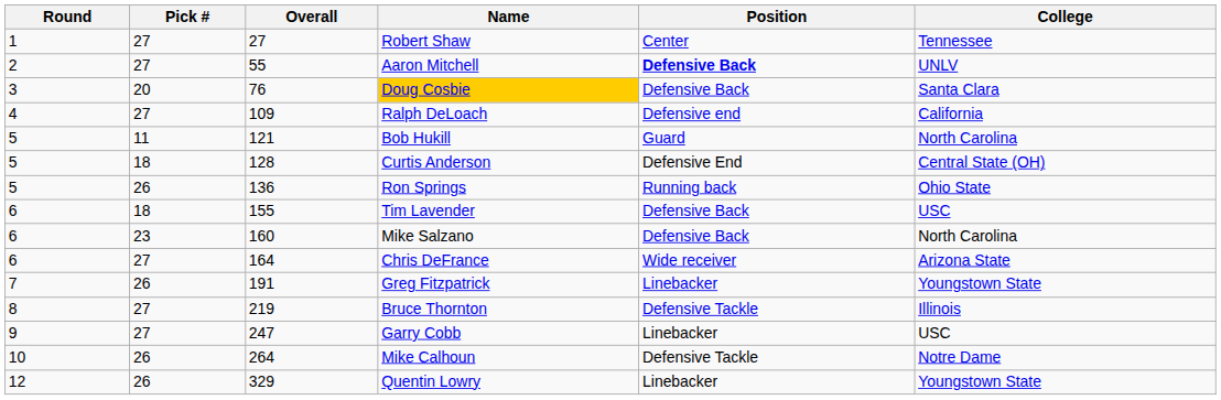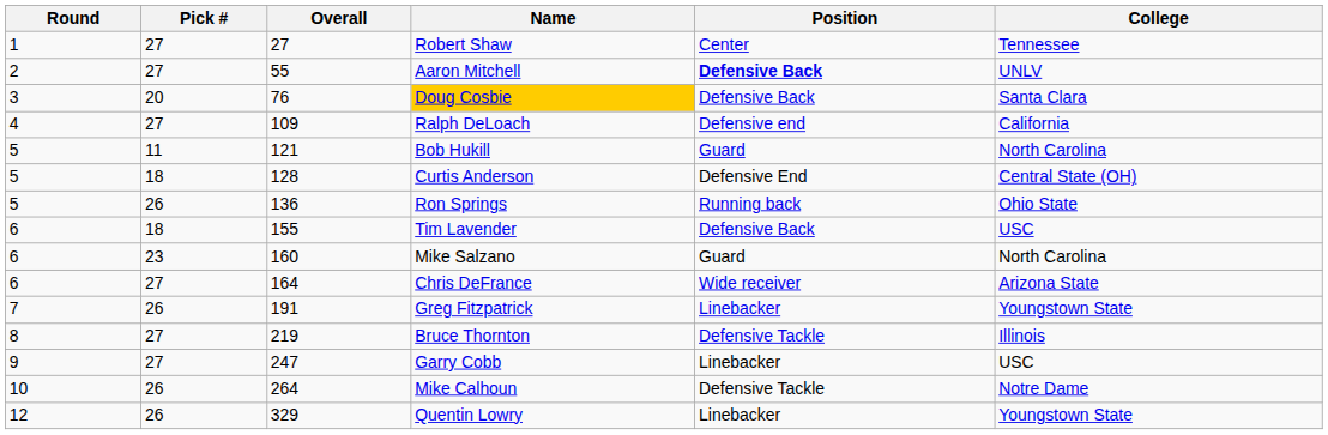Mike Salzano | Position: Defensive Back -> Guard
